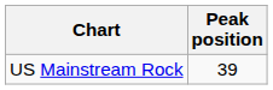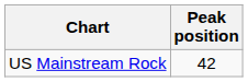US Mainstream Rock | Peak position: 39 -> 42
